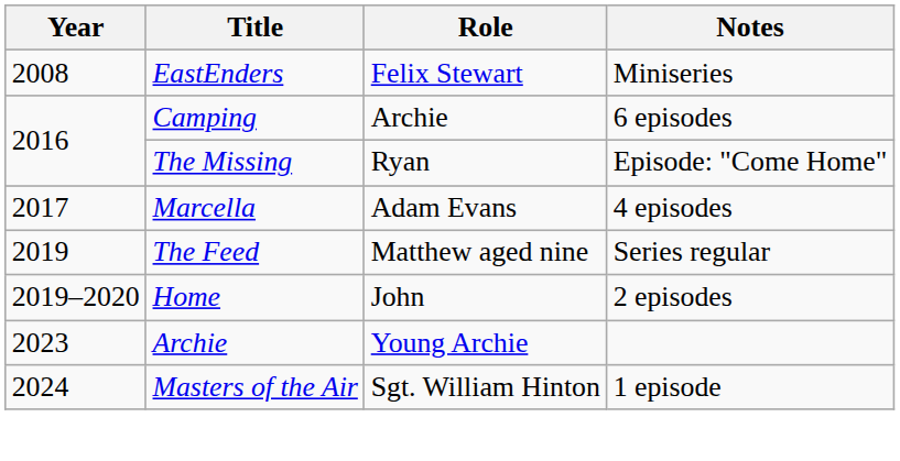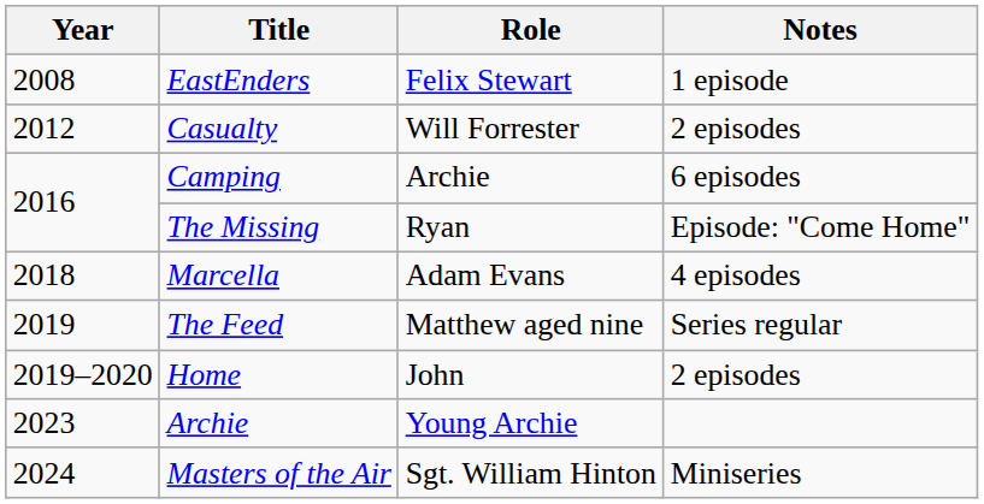EastEnders | Notes: Miniseries -> 1 episode
+ row: 2012 | Casualty | Will Forrester | 2 episodes
Marcella | Year: 2017 -> 2018
Masters of the Air | Notes: 1 episode -> Miniseries
